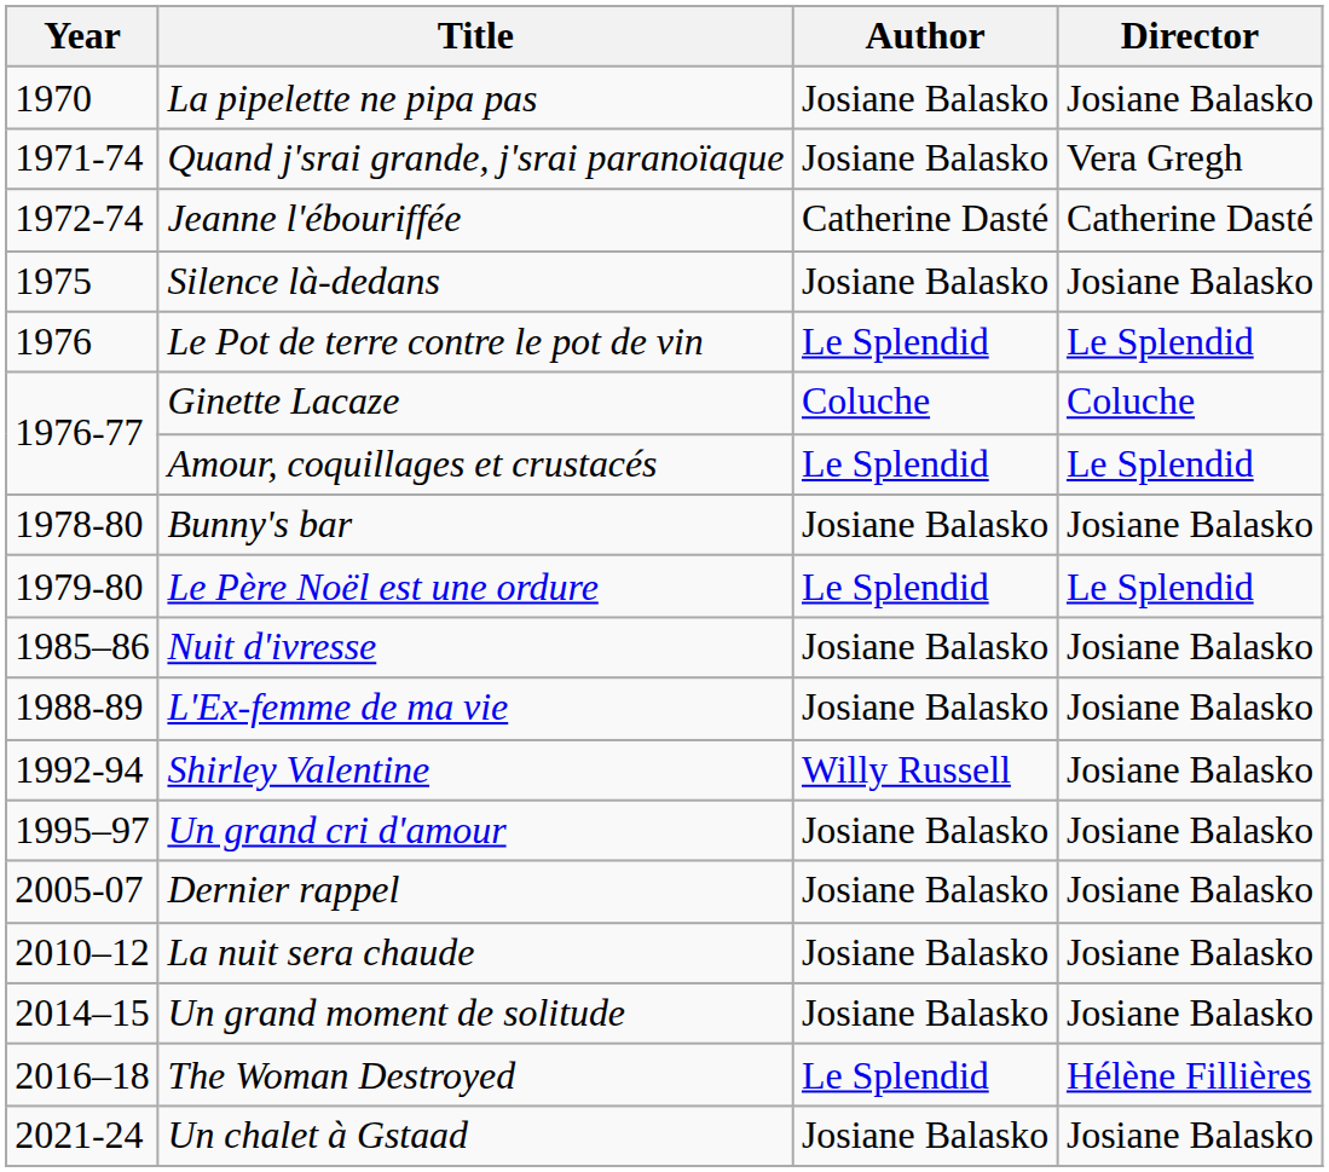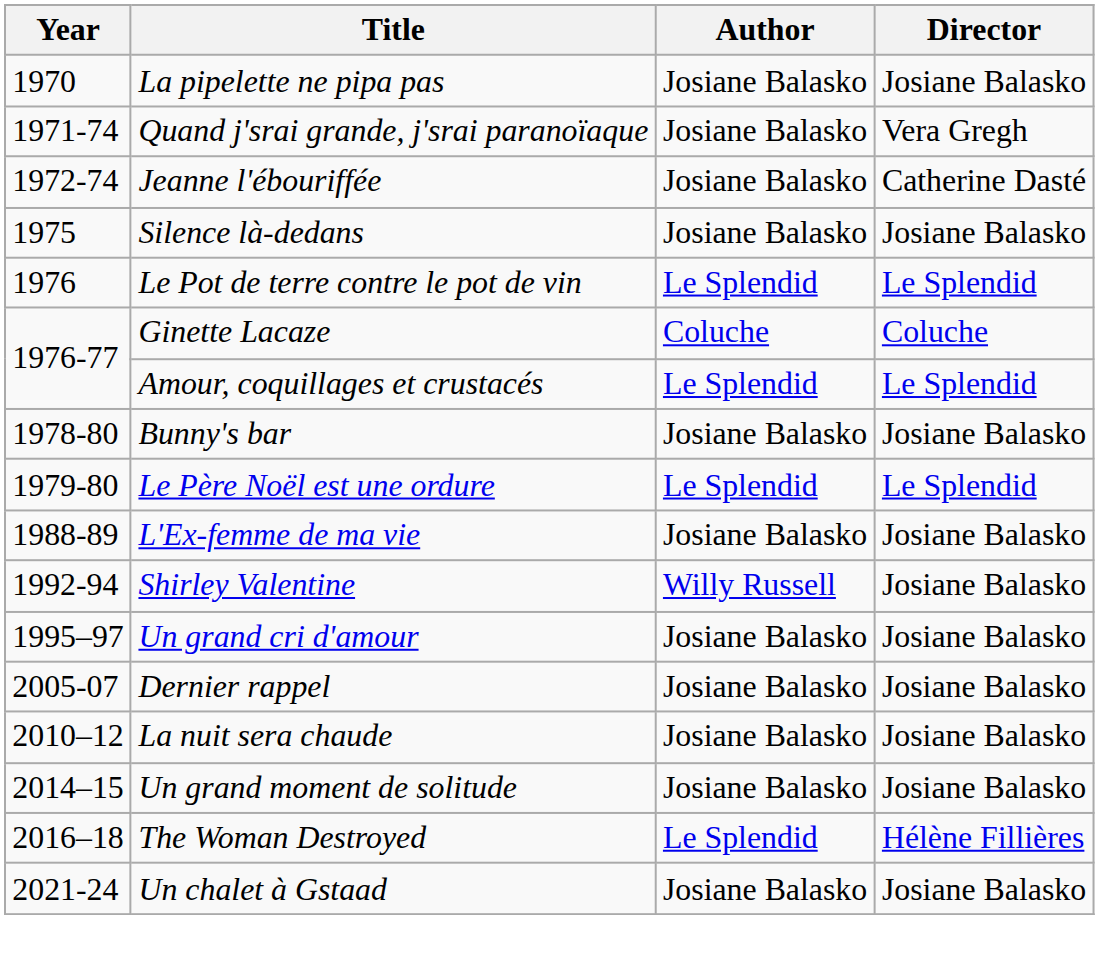Jeanne l'ébouriffée | Author: Catherine Dasté -> Josiane Balasko
- row: 1985–86 | Nuit d'ivresse | Josiane Balasko | Josiane Balasko
